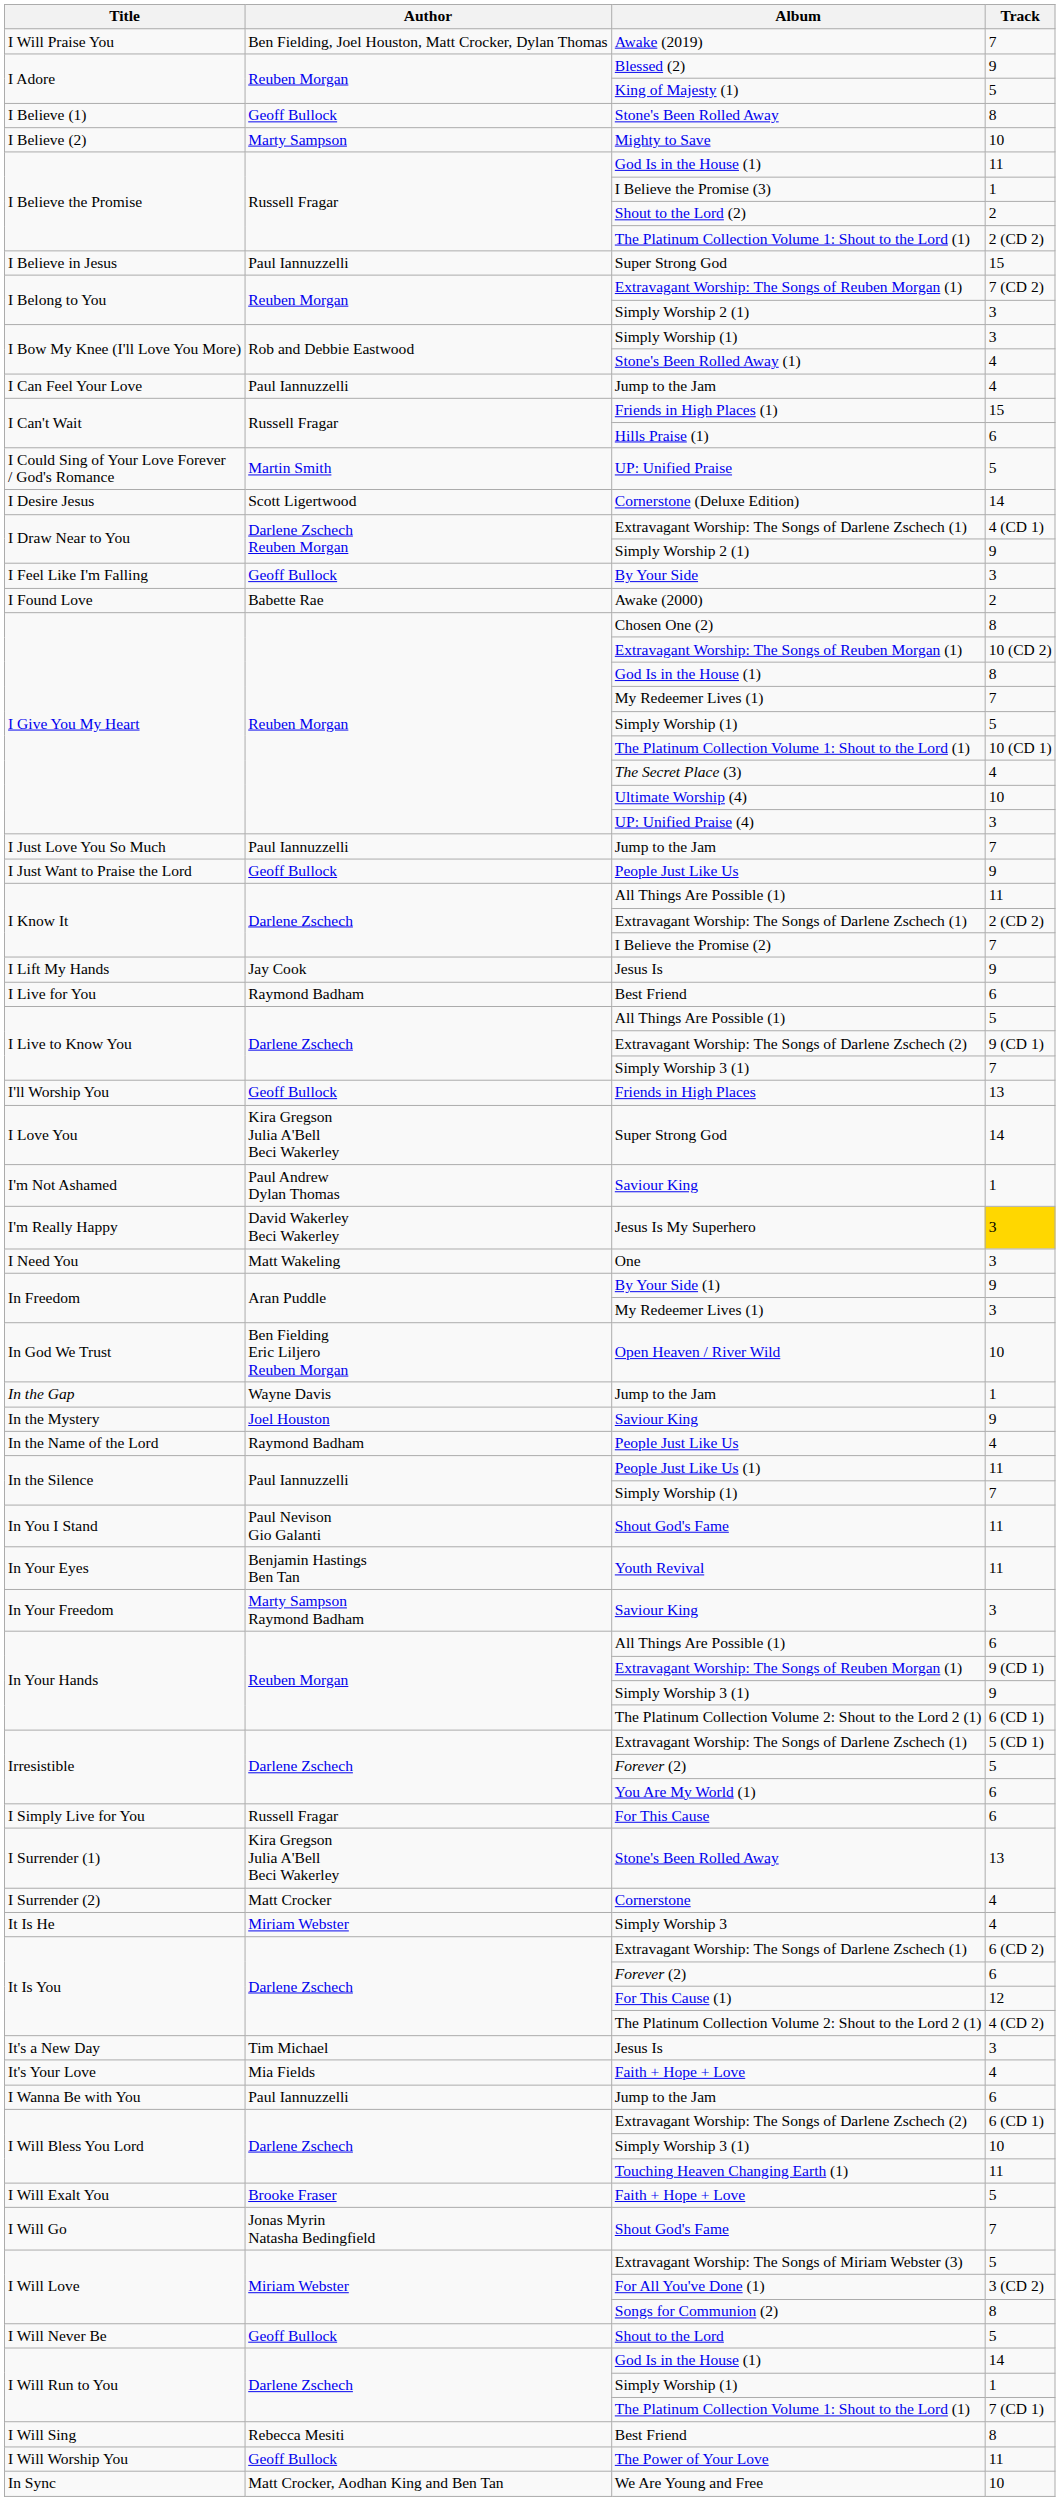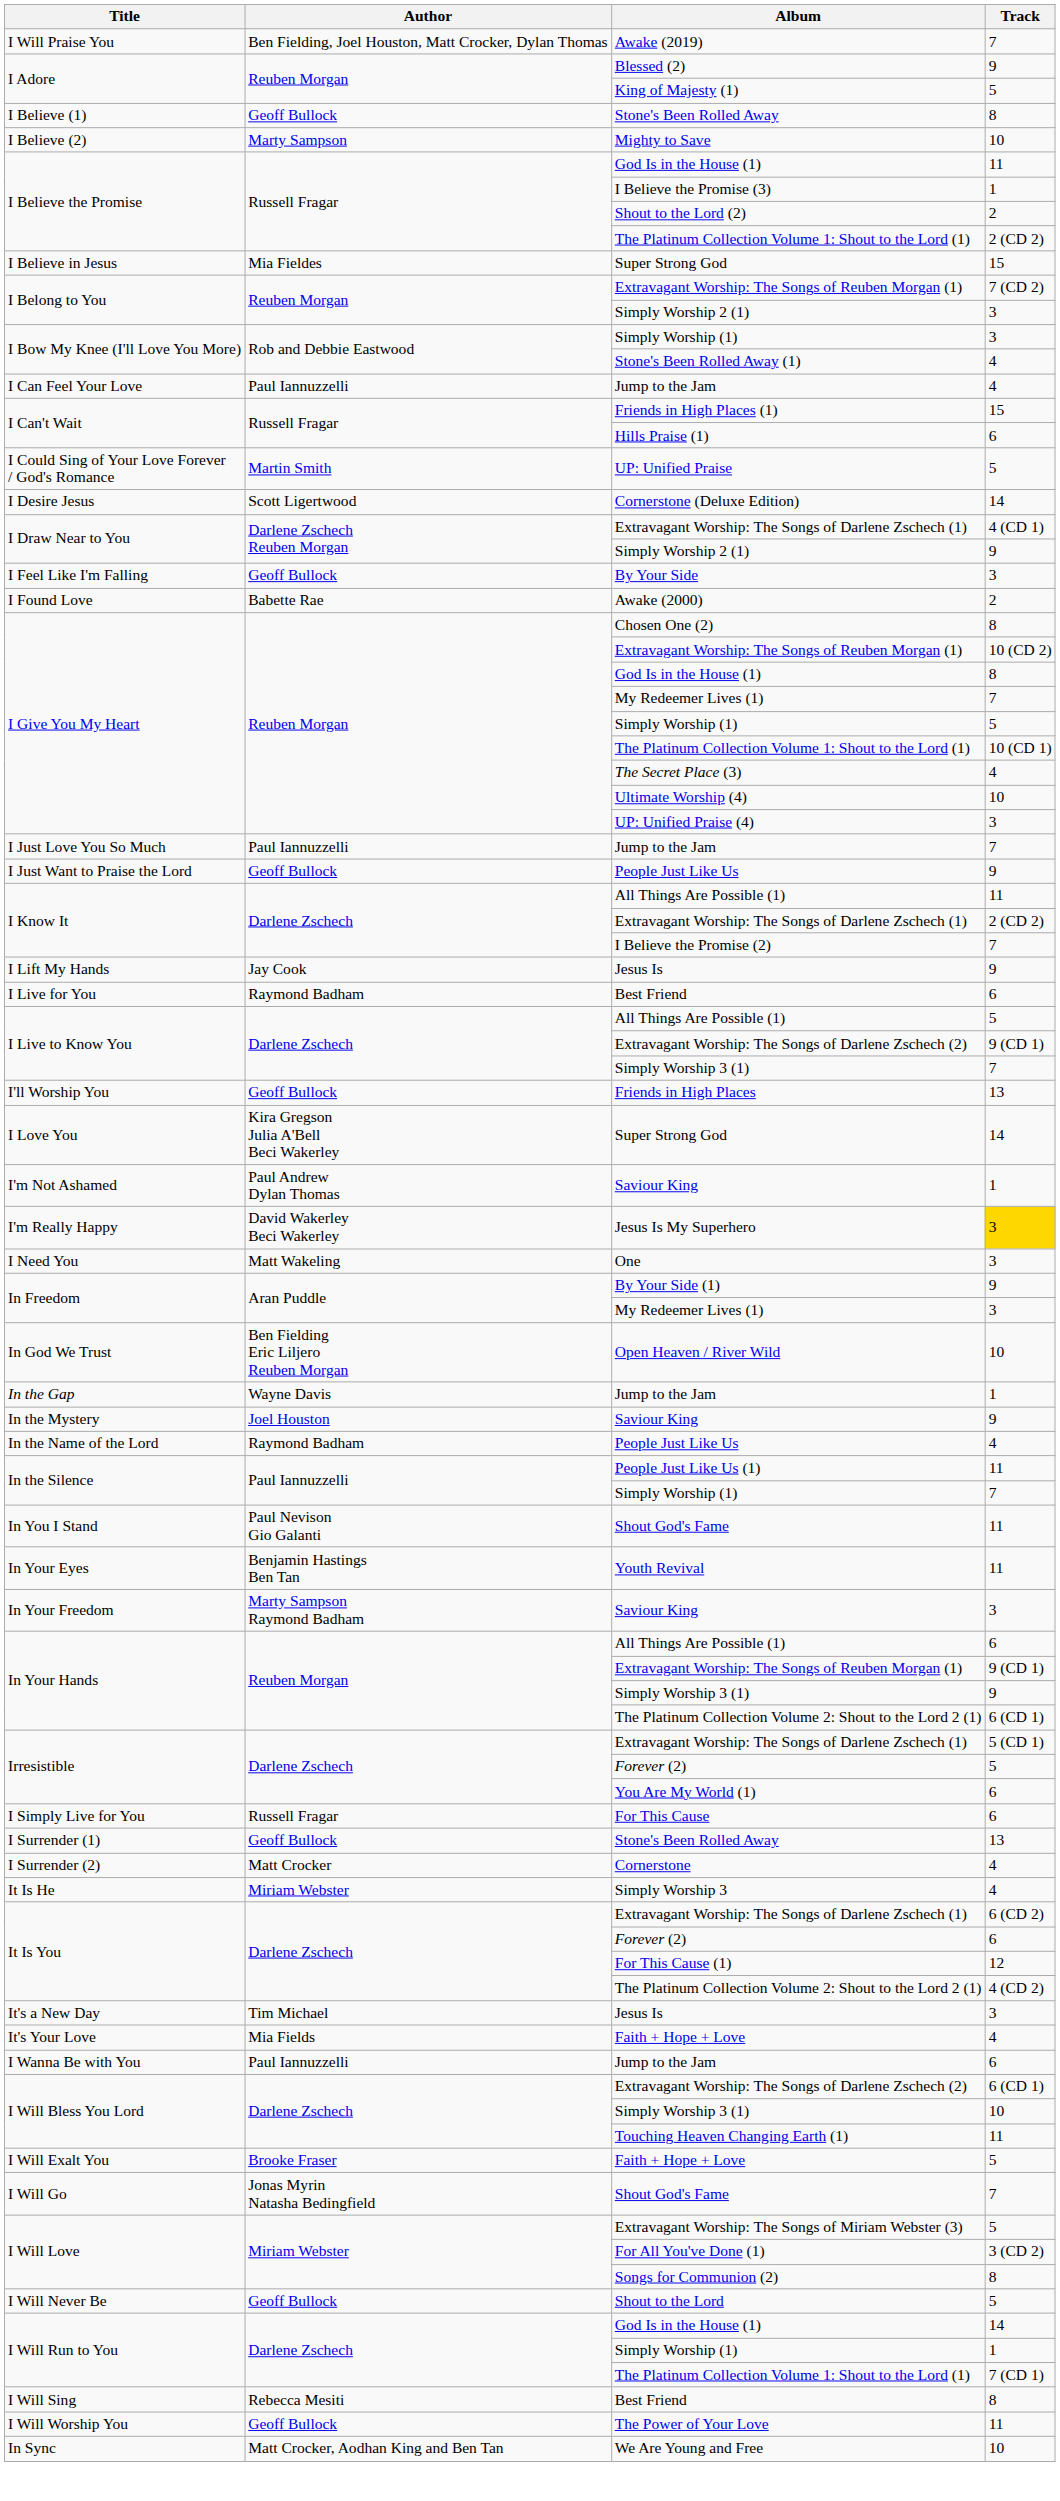I Believe in Jesus / Super Strong God | Author: Paul Iannuzzelli -> Mia Fieldes
I Surrender (1) / Stone's Been Rolled Away | Author: Kira Gregson Julia A'Bell Beci Wakerley -> Geoff Bullock
